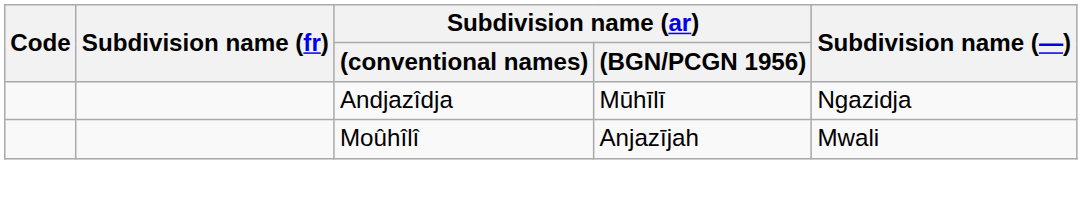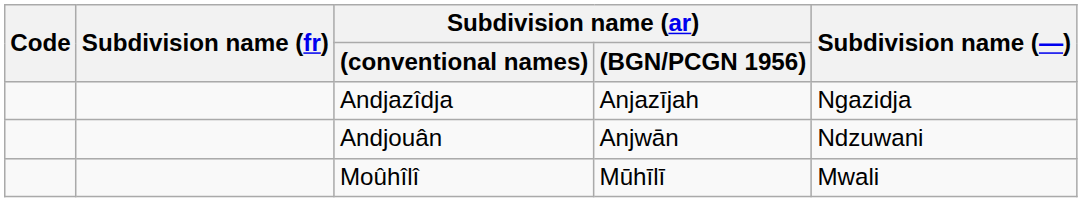Andjazîdja | Subdivision name (ar) / (BGN/PCGN 1956): Mūhīlī -> Anjazījah
+ row: Andjouân | Anjwān | Ndzuwani
Moûhîlî | Subdivision name (ar) / (BGN/PCGN 1956): Anjazījah -> Mūhīlī
